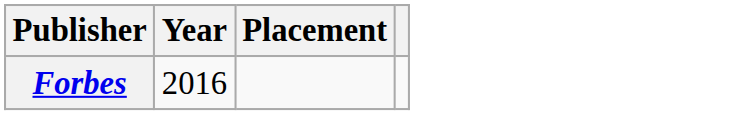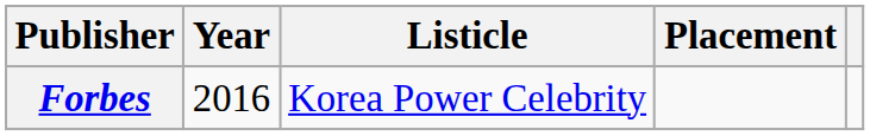+ column: Listicle | Korea Power Celebrity
